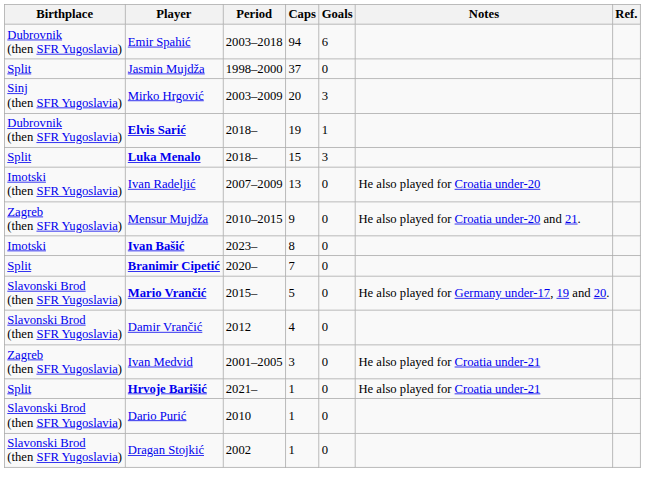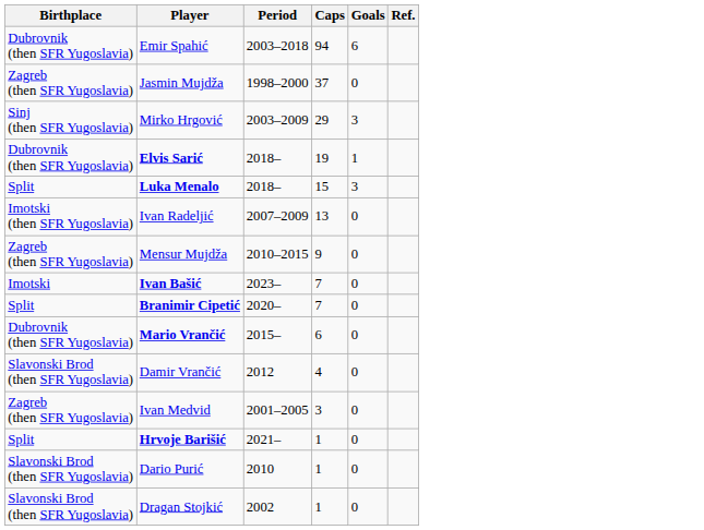- column: Notes | He also played for Croatia under-20 | He also played for Croatia under-20 and 21. | He also played for Germany under-17, 19 and 20. | He also played for Croatia under-21 | He also played for Croatia under-21
Jasmin Mujdža | Birthplace: Split -> Zagreb (then SFR Yugoslavia)
Mirko Hrgović | Caps: 20 -> 29
Ivan Bašić | Caps: 8 -> 7
Mario Vrančić | Birthplace: Slavonski Brod (then SFR Yugoslavia) -> Dubrovnik (then SFR Yugoslavia)
Mario Vrančić | Caps: 5 -> 6
